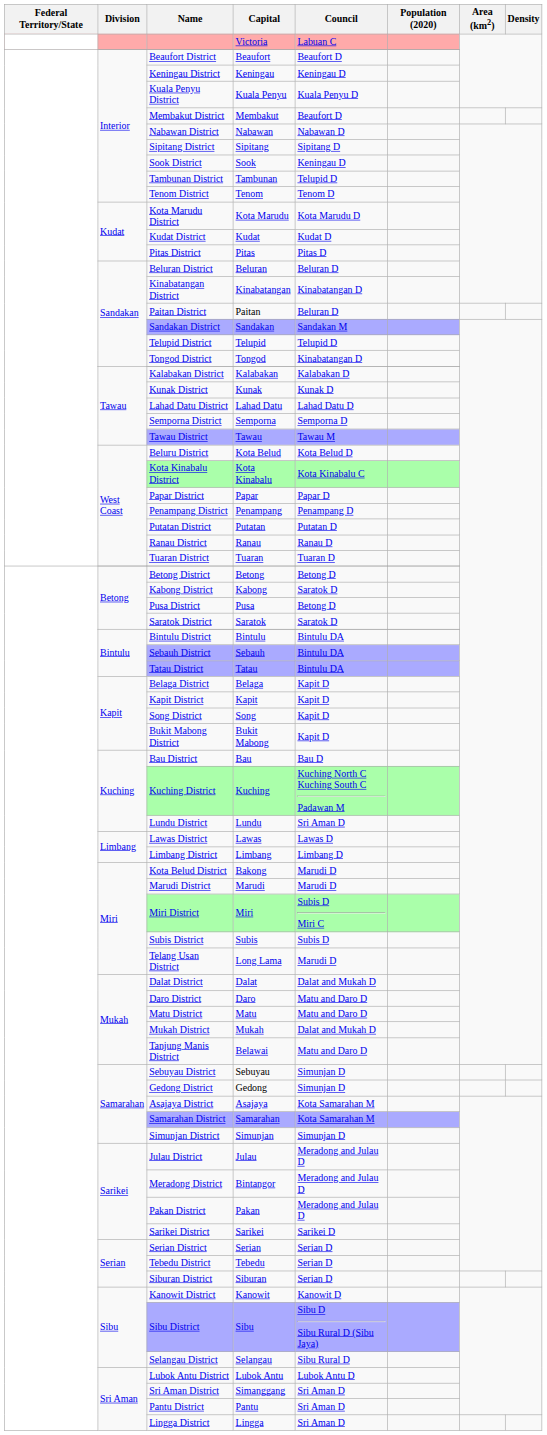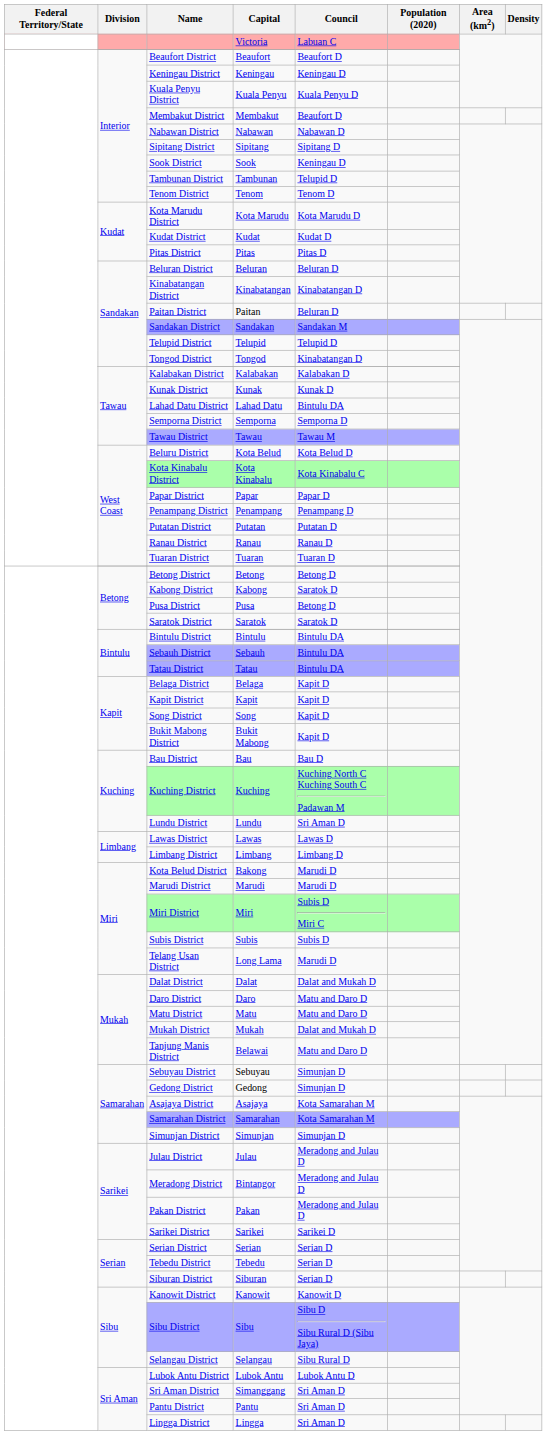Lahad Datu | Council: Lahad Datu D -> Bintulu DA
